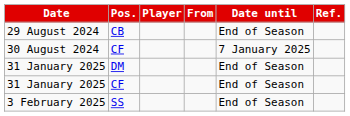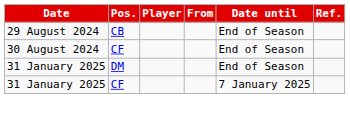30 August 2024 | Date until: 7 January 2025 -> End of Season
31 January 2025 / CF | Date until: End of Season -> 7 January 2025
- row: 3 February 2025 | SS | End of Season
